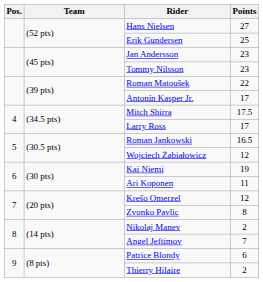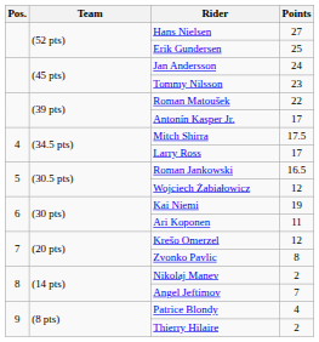Jan Andersson | Points: 23 -> 24
Patrice Blondy | Points: 6 -> 4
